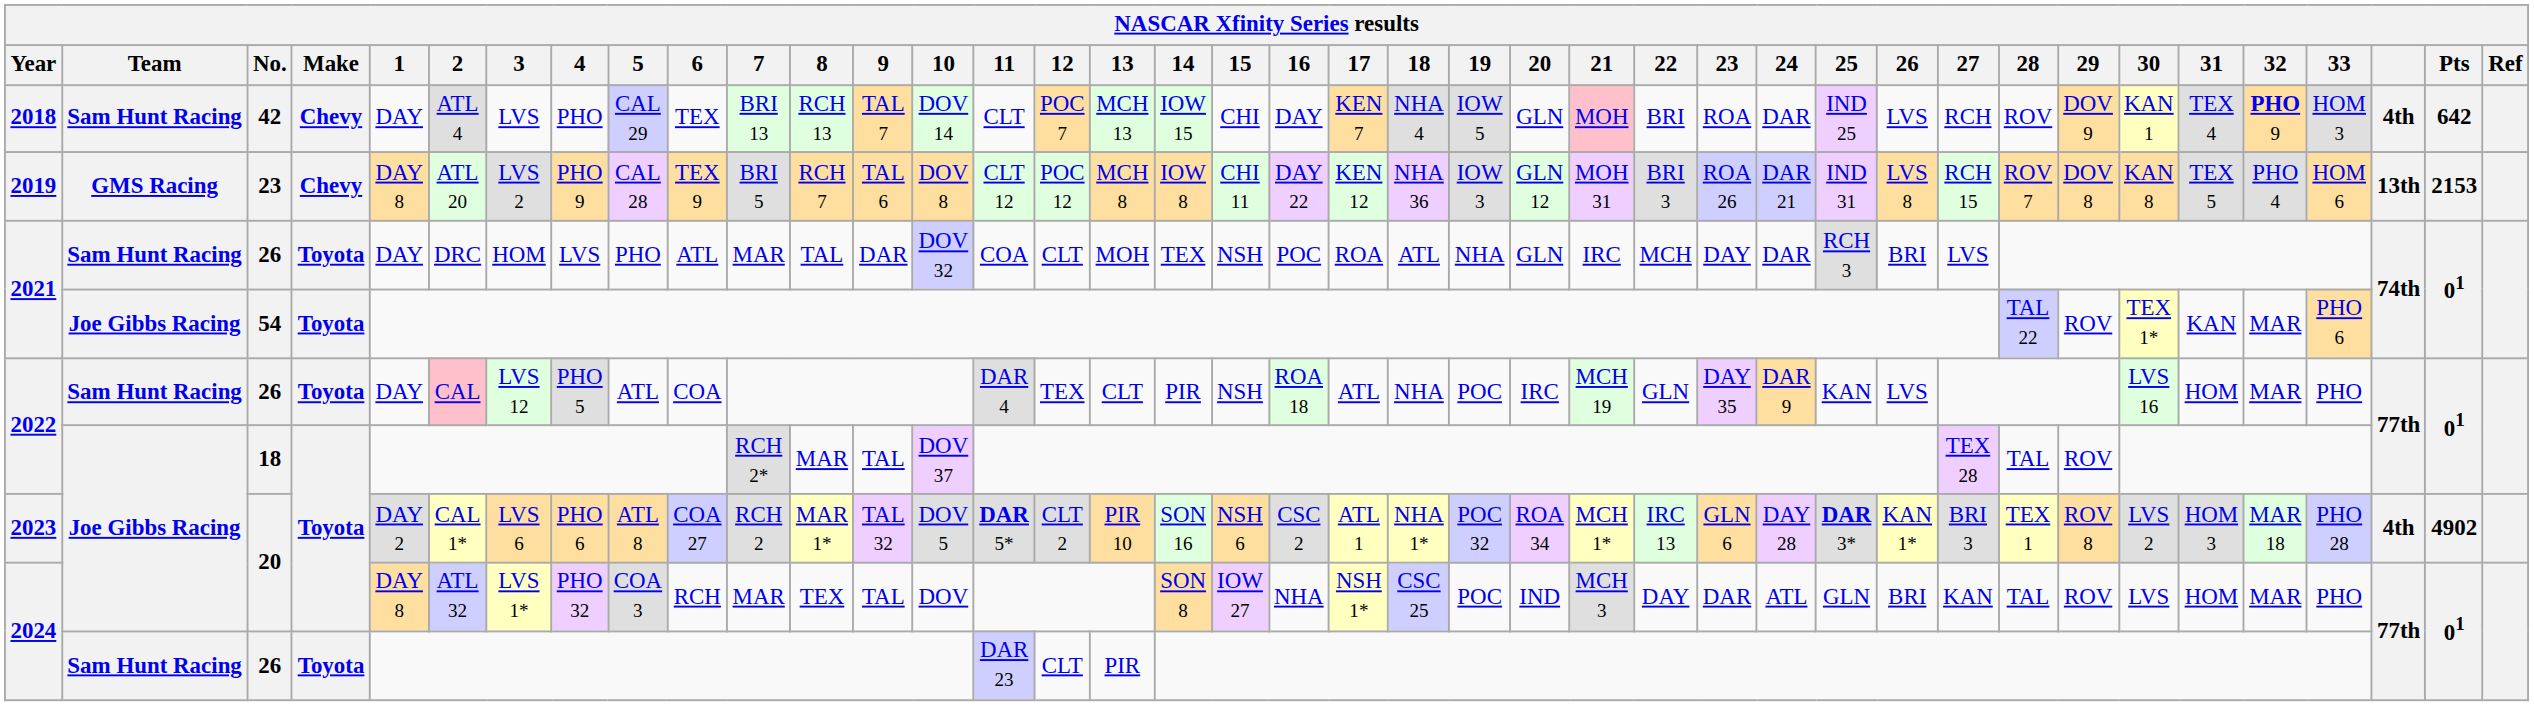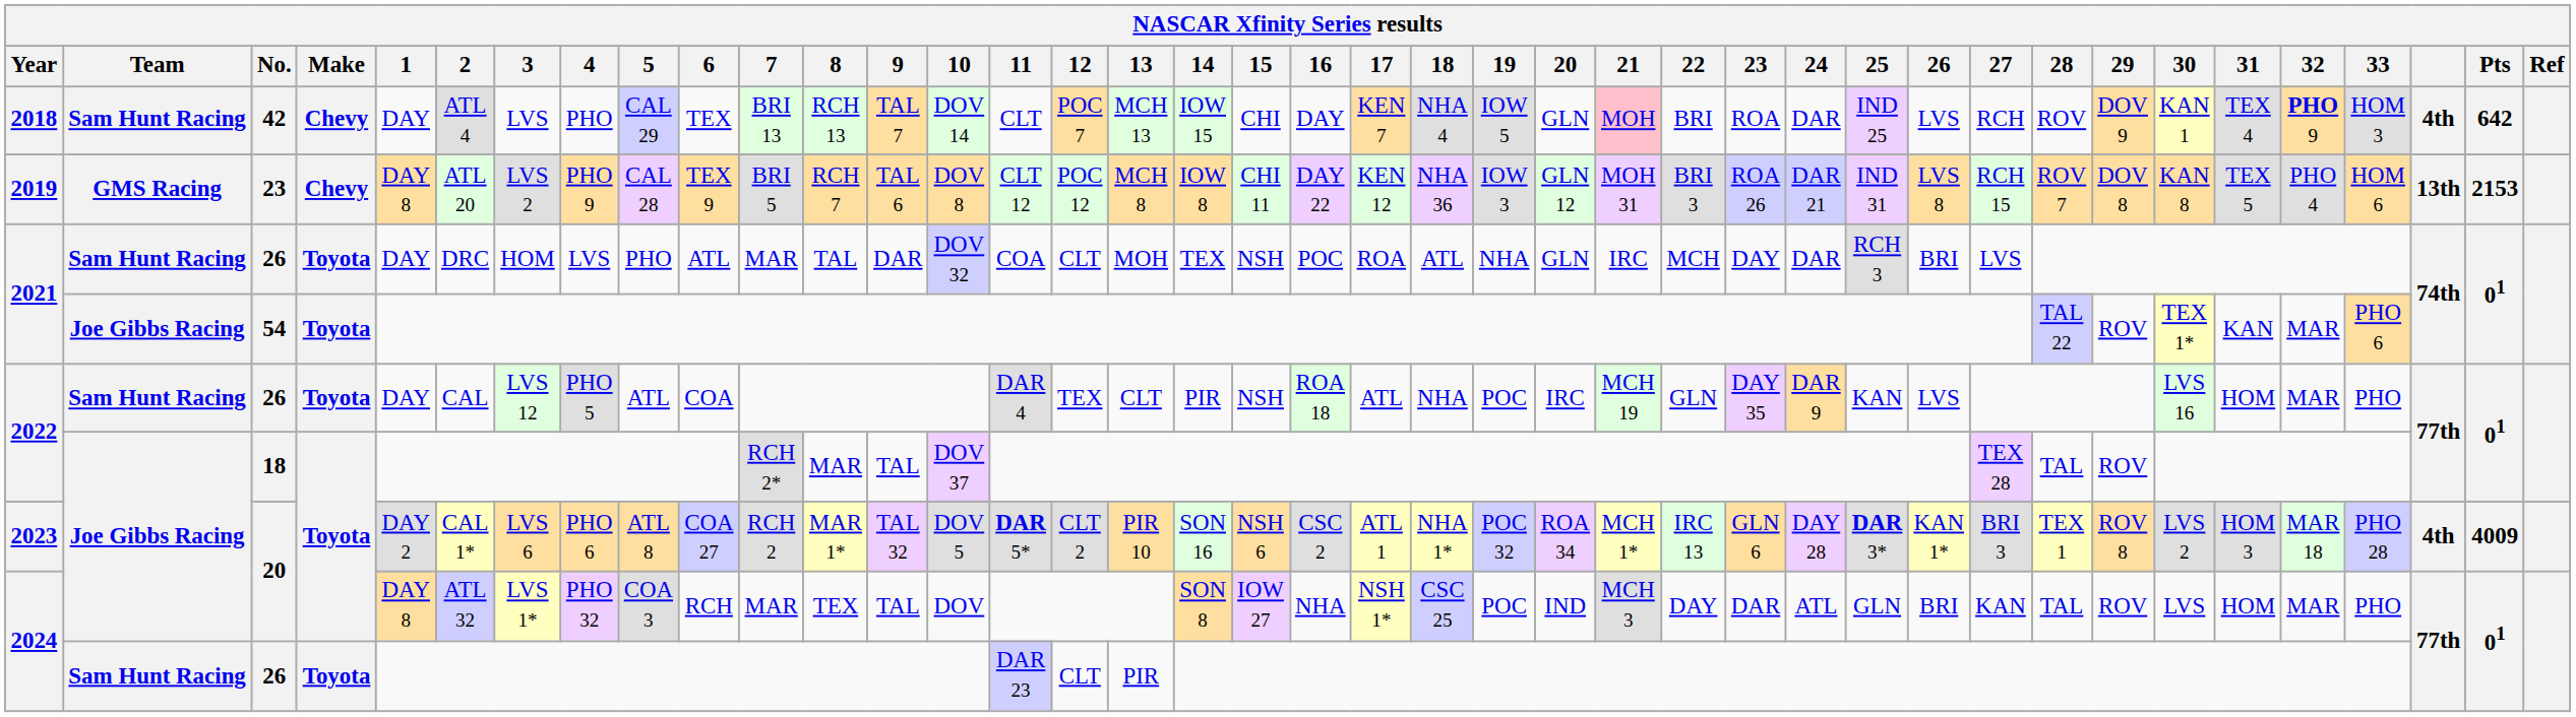2022 / 26 | 2: pink background -> no background
2023 | Pts: 4902 -> 4009
